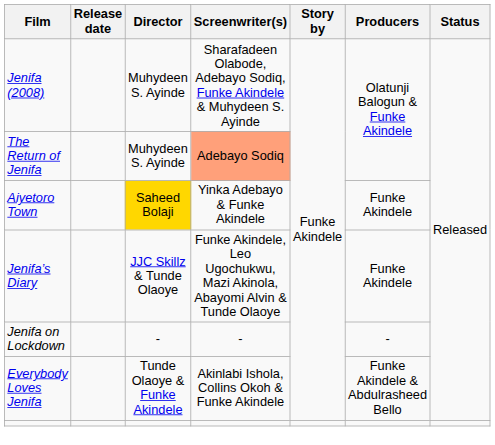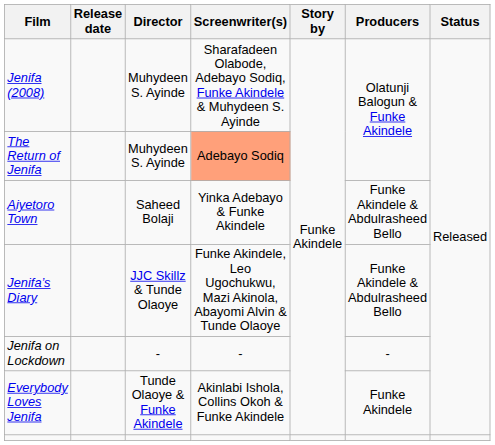Aiyetoro Town | Director: gold background -> no background
Aiyetoro Town | Producers: Funke Akindele -> Funke Akindele & Abdulrasheed Bello
Jenifa’s Diary | Producers: Funke Akindele -> Funke Akindele & Abdulrasheed Bello
Everybody Loves Jenifa | Producers: Funke Akindele & Abdulrasheed Bello -> Funke Akindele
